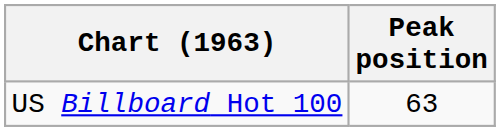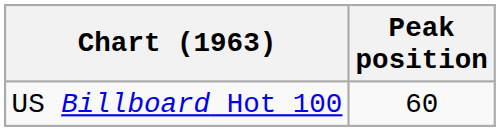US Billboard Hot 100 | Peak position: 63 -> 60
